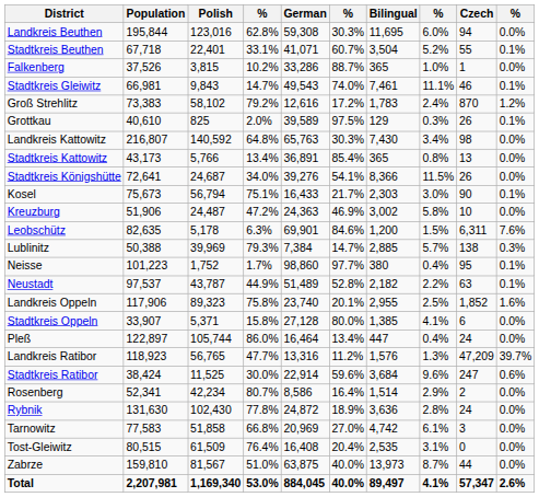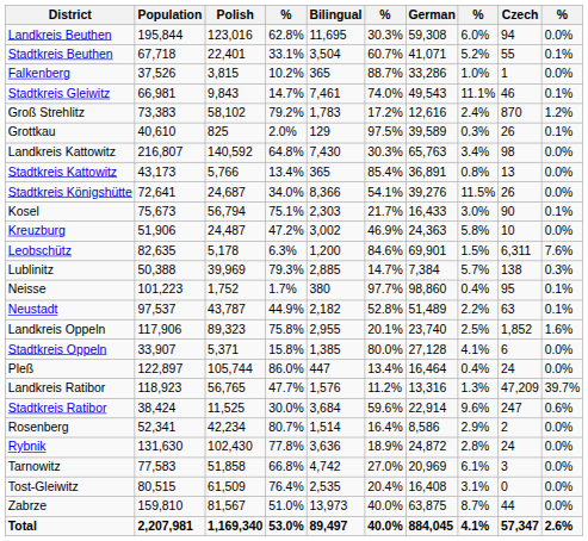columns swapped: German <-> Bilingual
